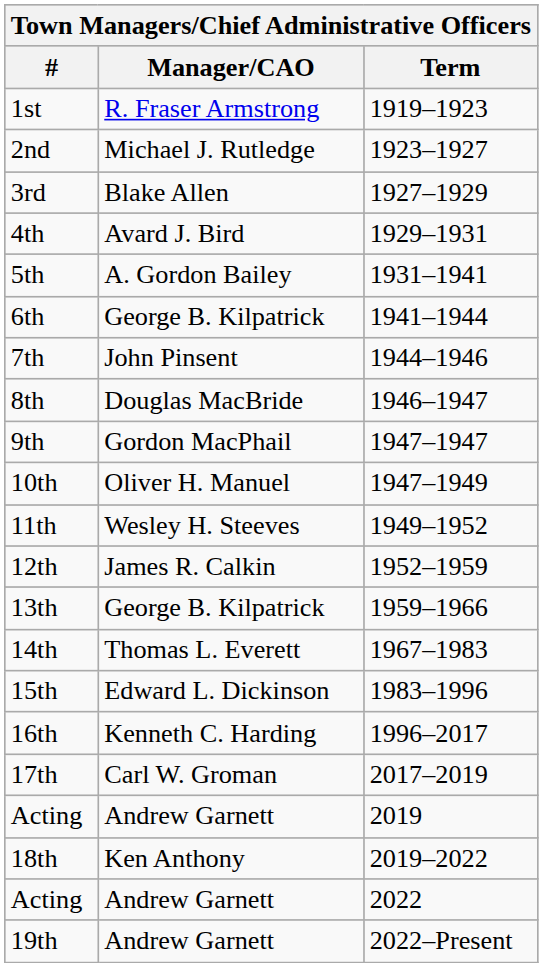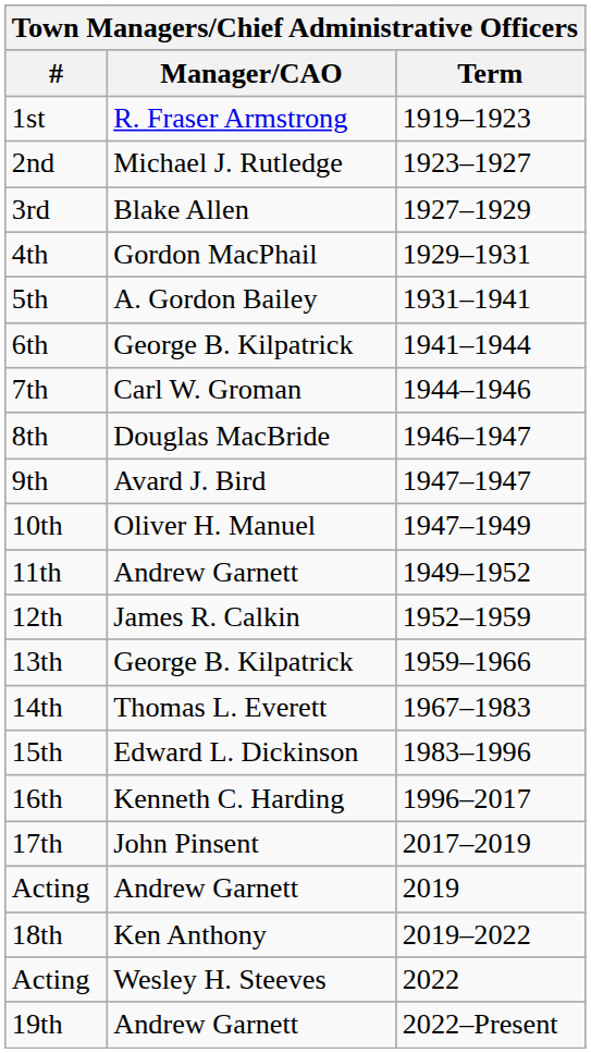4th | Manager/CAO: Avard J. Bird -> Gordon MacPhail
7th | Manager/CAO: John Pinsent -> Carl W. Groman
9th | Manager/CAO: Gordon MacPhail -> Avard J. Bird
11th | Manager/CAO: Wesley H. Steeves -> Andrew Garnett
17th | Manager/CAO: Carl W. Groman -> John Pinsent
Acting / 2022 | Manager/CAO: Andrew Garnett -> Wesley H. Steeves
